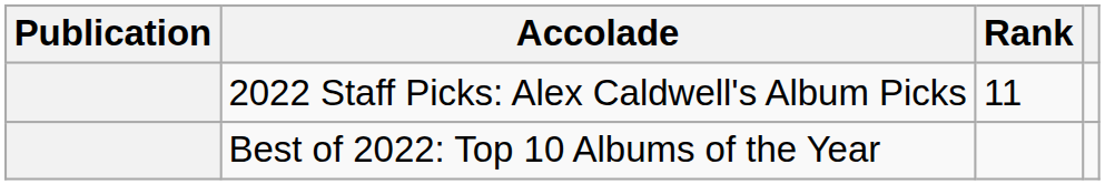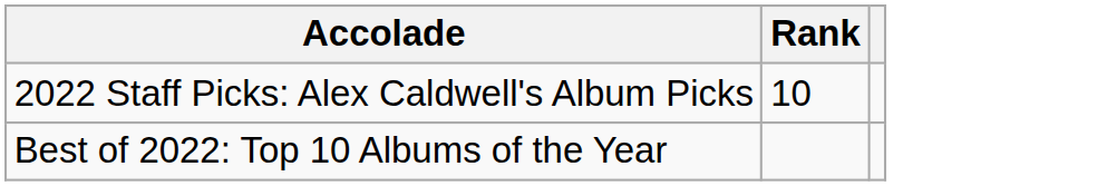- column: Publication
2022 Staff Picks: Alex Caldwell's Album Picks | Rank: 11 -> 10
